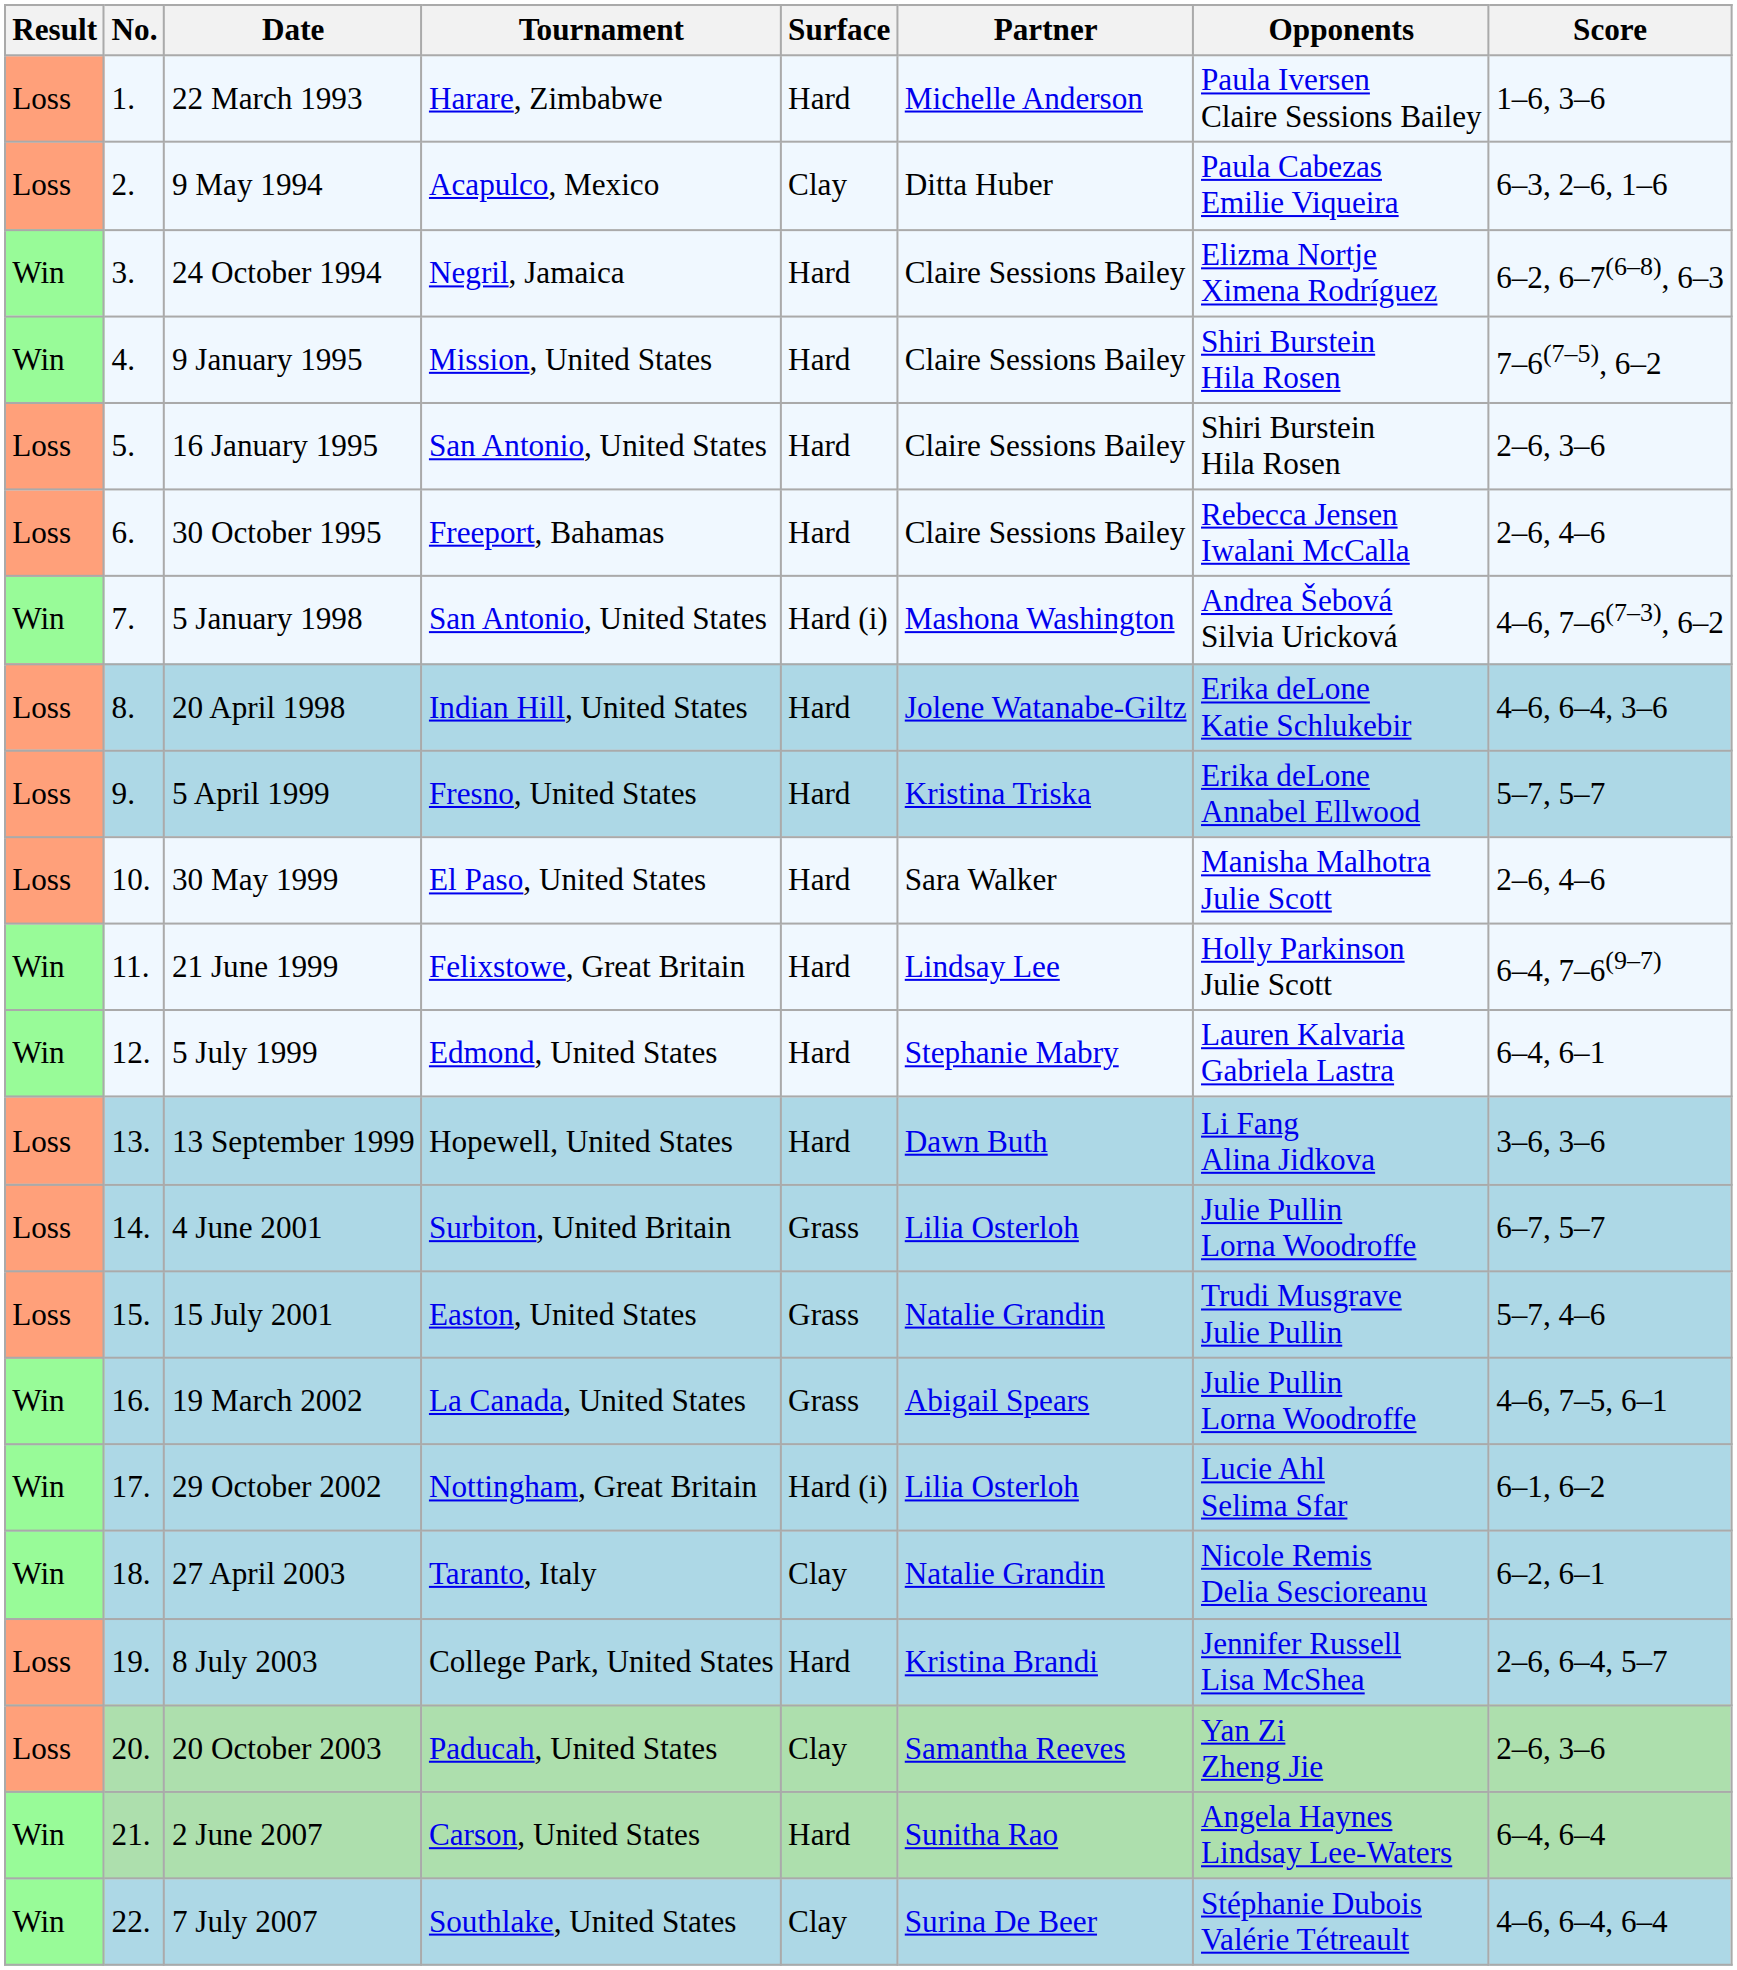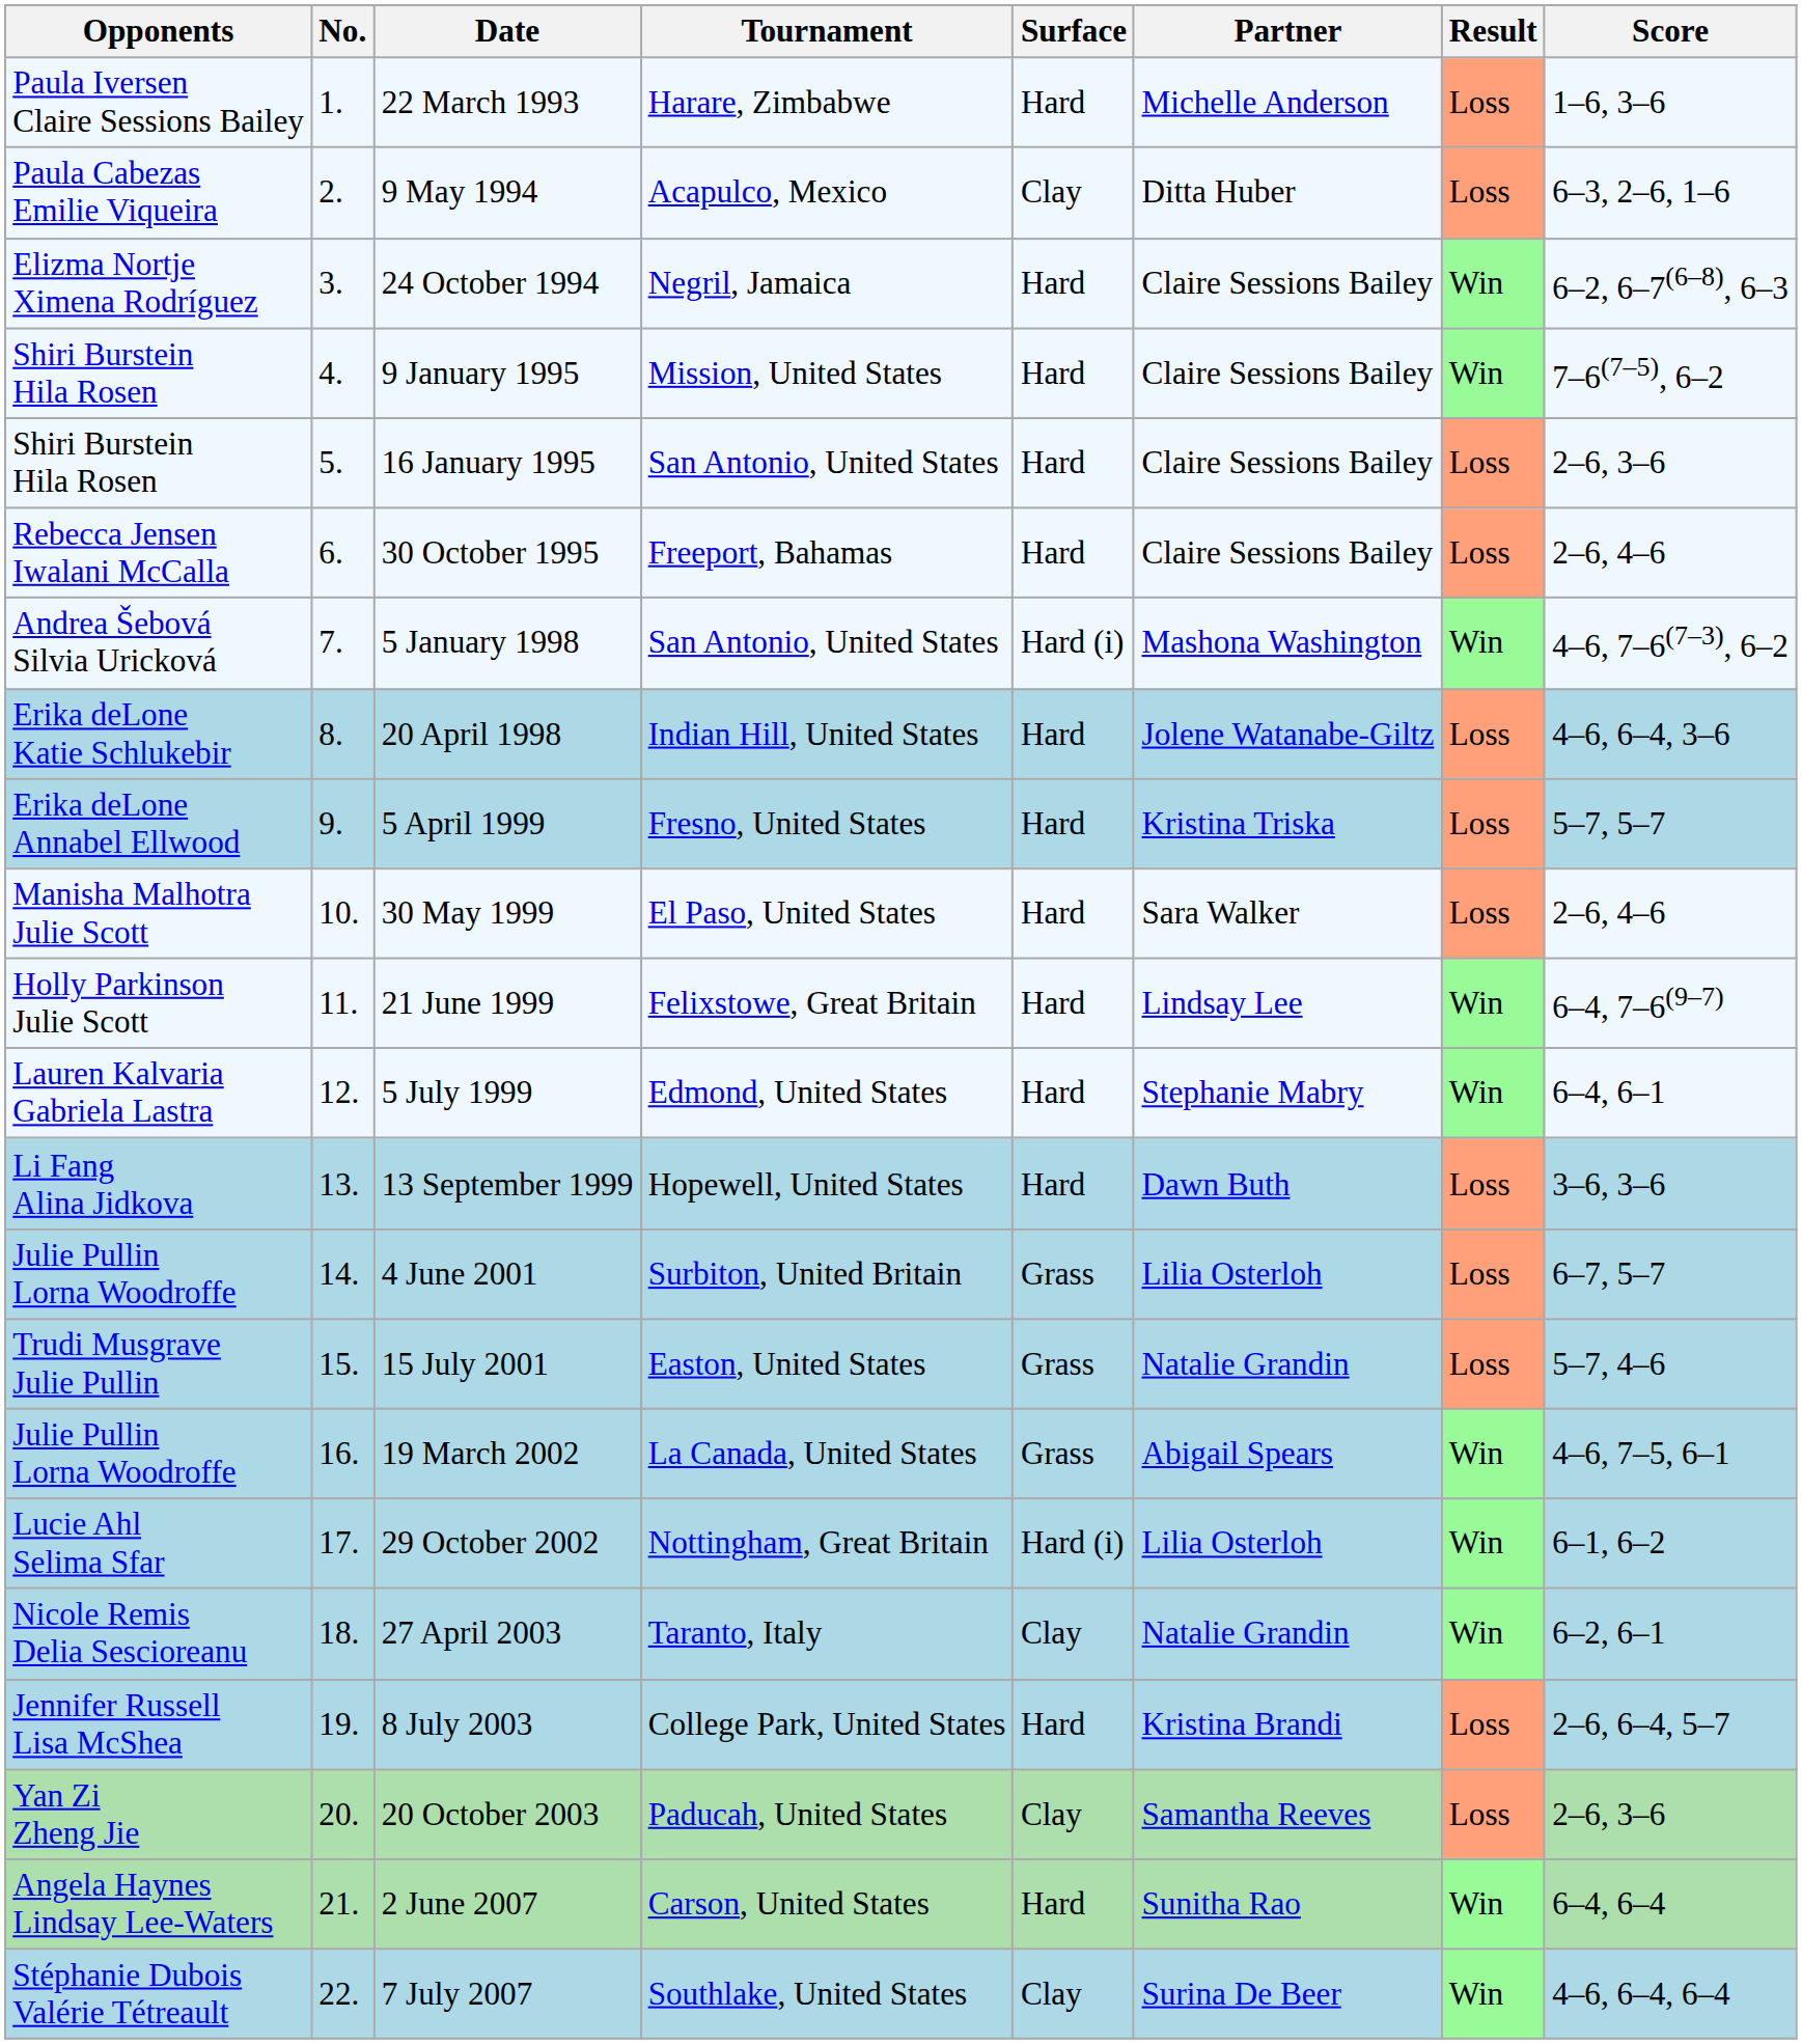columns swapped: Result <-> Opponents
